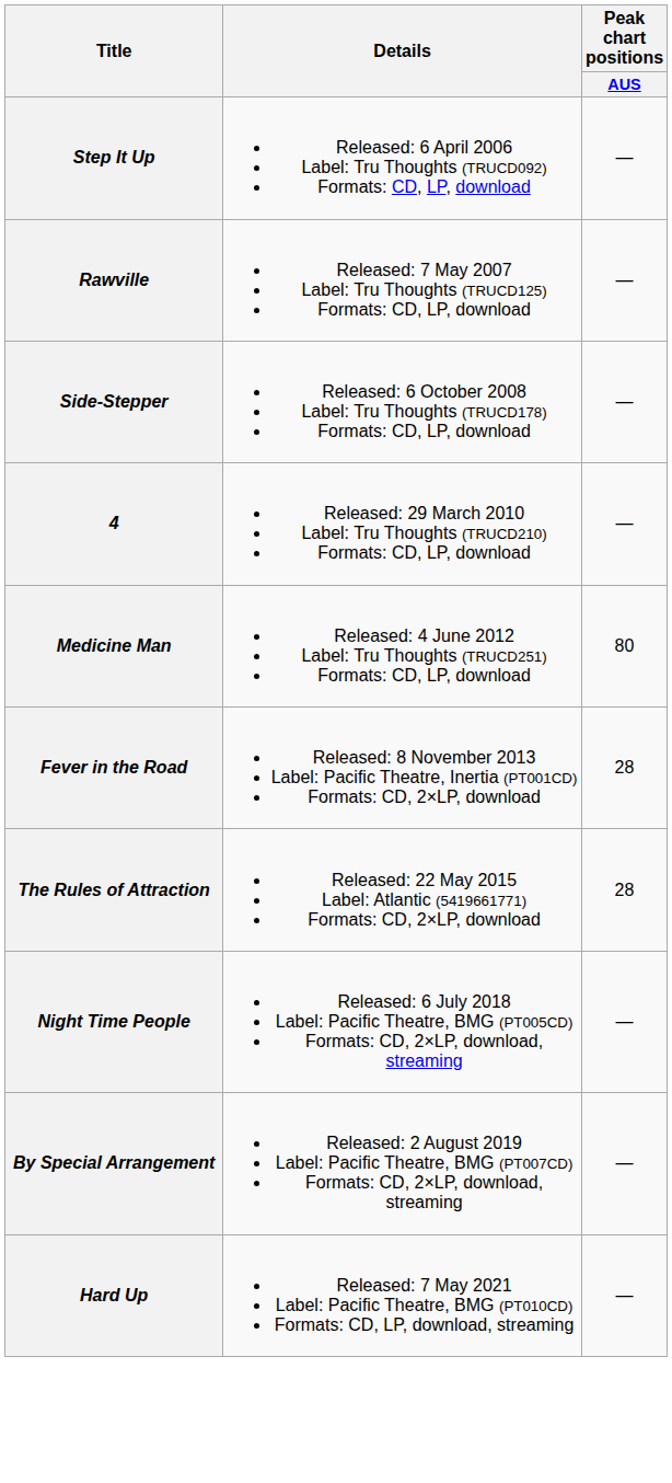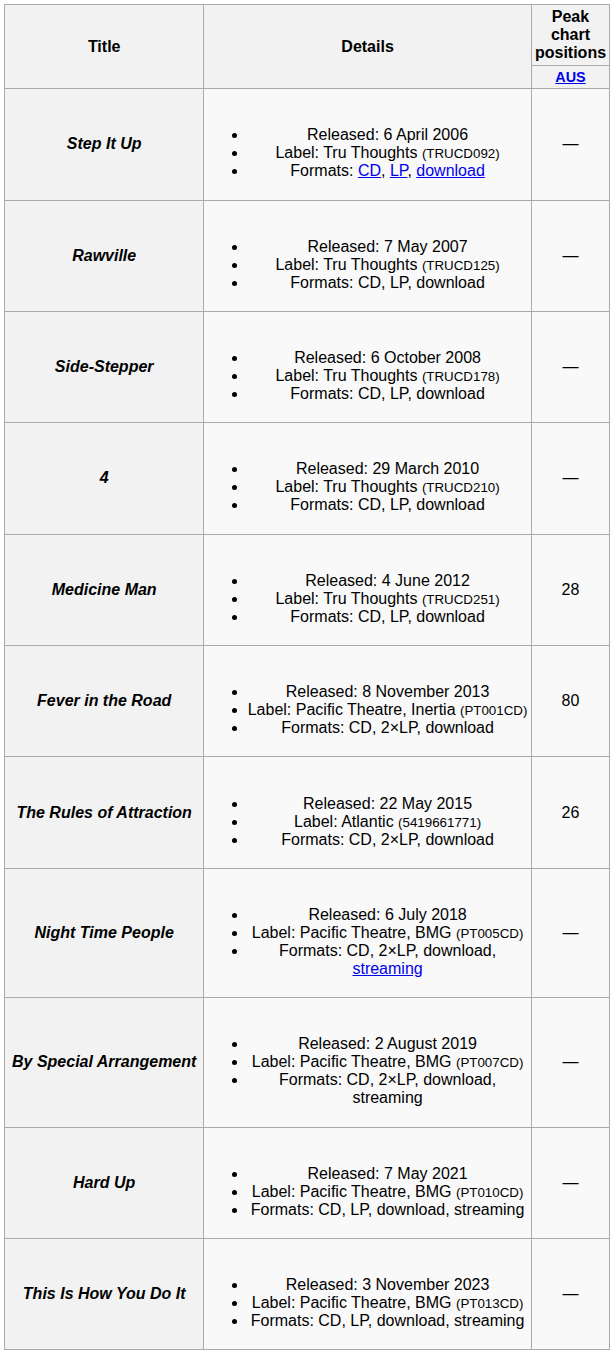Medicine Man | Peak chart positions / AUS: 80 -> 28
Fever in the Road | Peak chart positions / AUS: 28 -> 80
The Rules of Attraction | Peak chart positions / AUS: 28 -> 26
+ row: This Is How You Do It | Released: 3 November 2023 Label: Pacific Theatre, BMG (PT013CD) Formats: CD, LP, download, streaming | —
